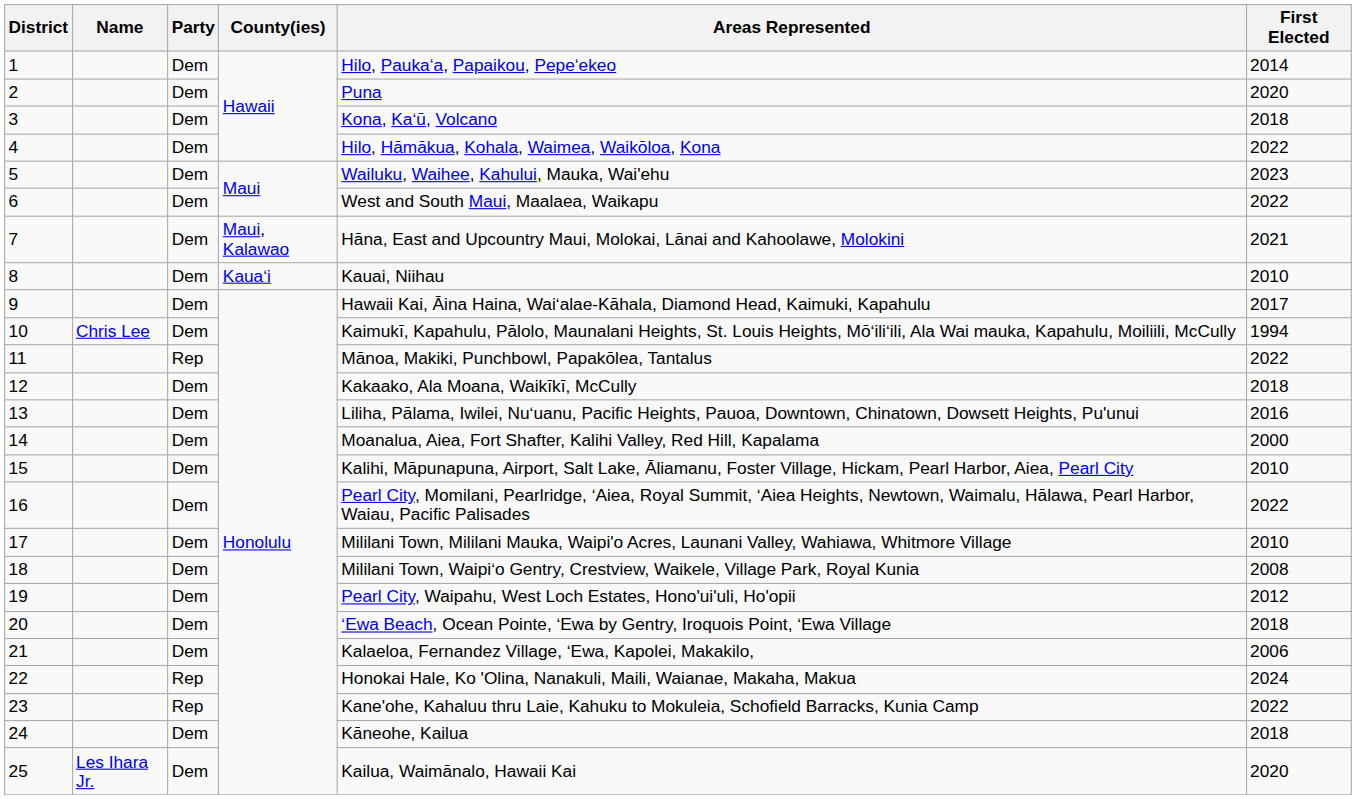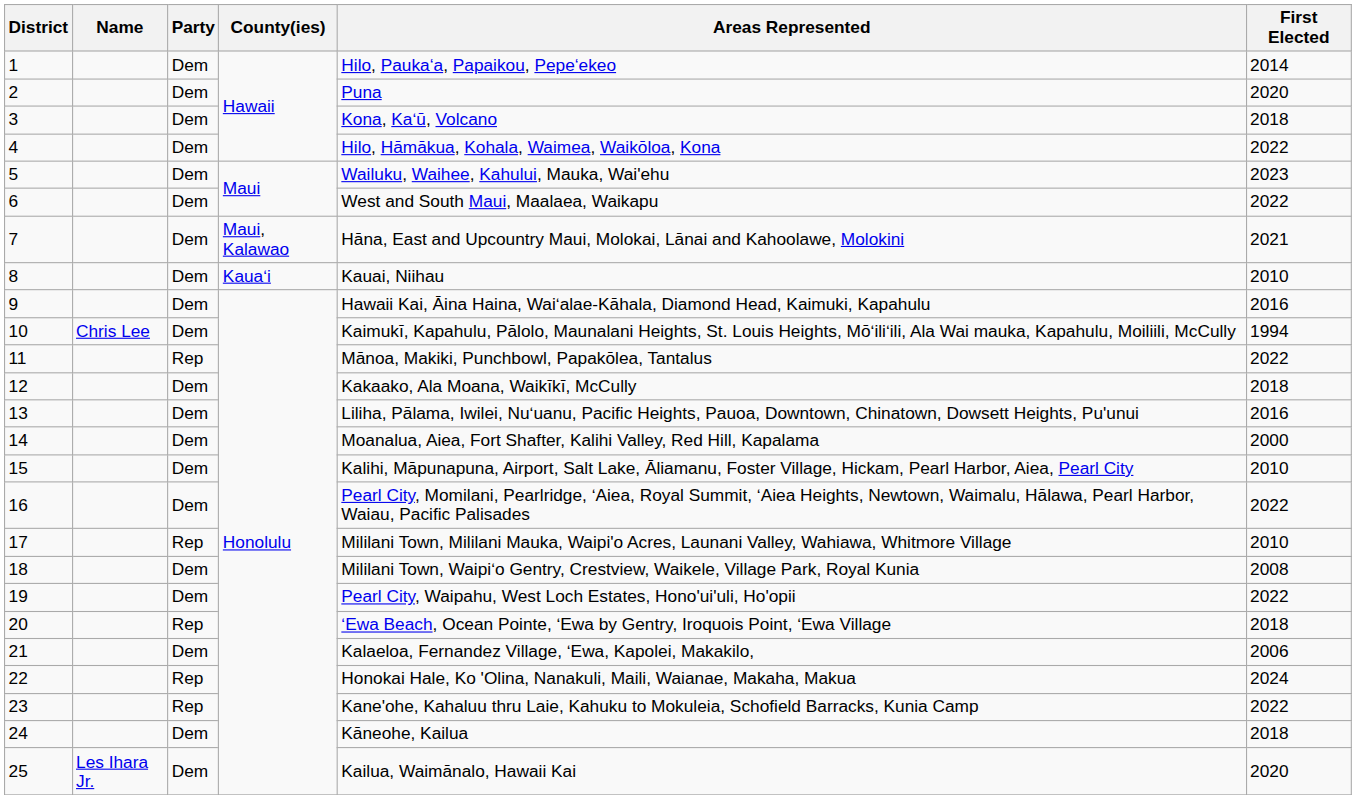9 | First Elected: 2017 -> 2016
17 | Party: Dem -> Rep
19 | First Elected: 2012 -> 2022
20 | Party: Dem -> Rep
